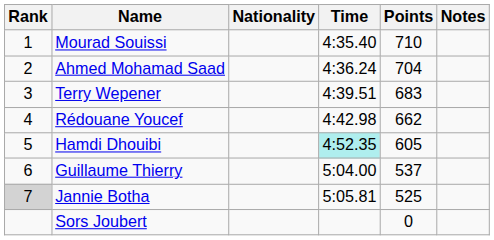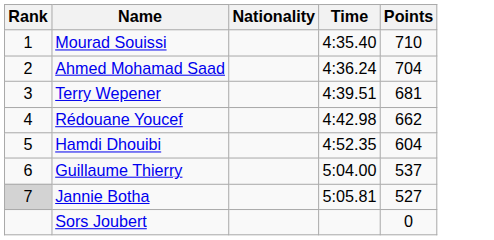- column: Notes
Terry Wepener | Points: 683 -> 681
Hamdi Dhouibi | Time: paleturquoise background -> no background
Hamdi Dhouibi | Points: 605 -> 604
Jannie Botha | Points: 525 -> 527
